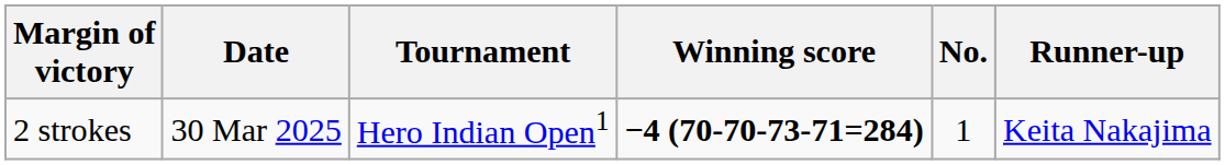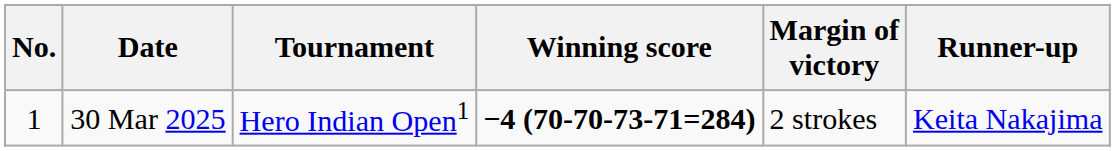columns swapped: No. <-> Margin of victory
